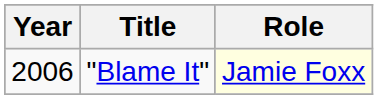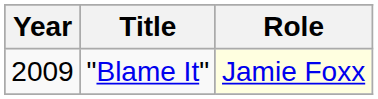"Blame It" | Year: 2006 -> 2009
